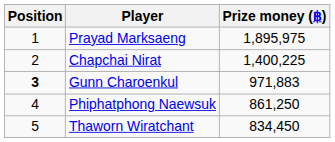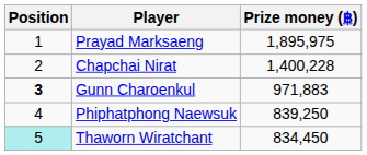Chapchai Nirat | Prize money (฿): 1,400,225 -> 1,400,228
Phiphatphong Naewsuk | Prize money (฿): 861,250 -> 839,250
Thaworn Wiratchant | Position: no background -> paleturquoise background
